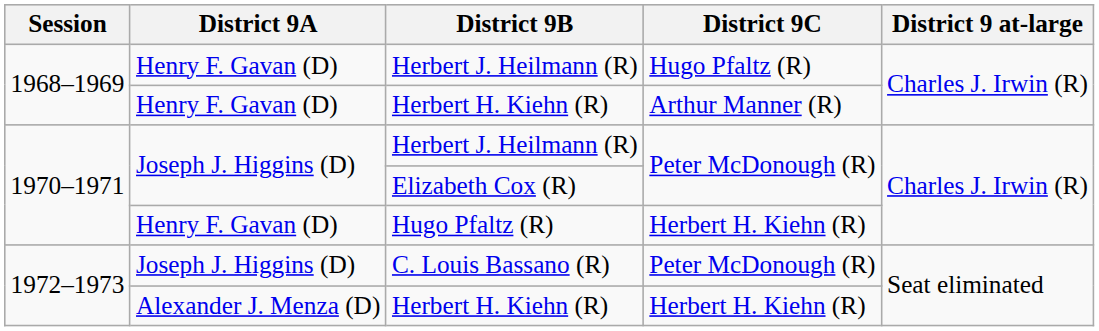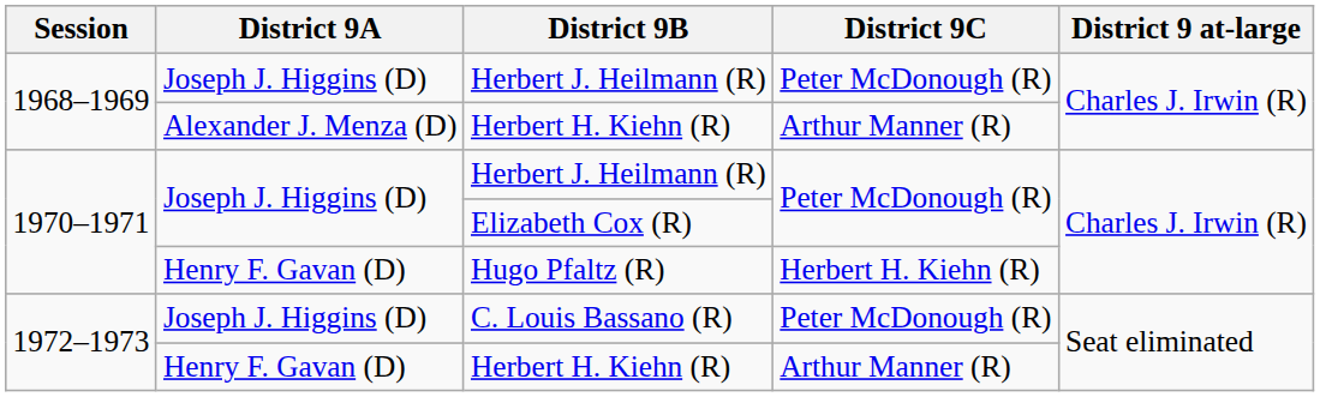1968–1969 / Herbert J. Heilmann (R) | District 9A: Henry F. Gavan (D) -> Joseph J. Higgins (D)
1968–1969 / Herbert J. Heilmann (R) | District 9C: Hugo Pfaltz (R) -> Peter McDonough (R)
1968–1969 / Herbert H. Kiehn (R) | District 9A: Henry F. Gavan (D) -> Alexander J. Menza (D)
1972–1973 / Herbert H. Kiehn (R) | District 9A: Alexander J. Menza (D) -> Henry F. Gavan (D)
1972–1973 / Herbert H. Kiehn (R) | District 9C: Herbert H. Kiehn (R) -> Arthur Manner (R)
